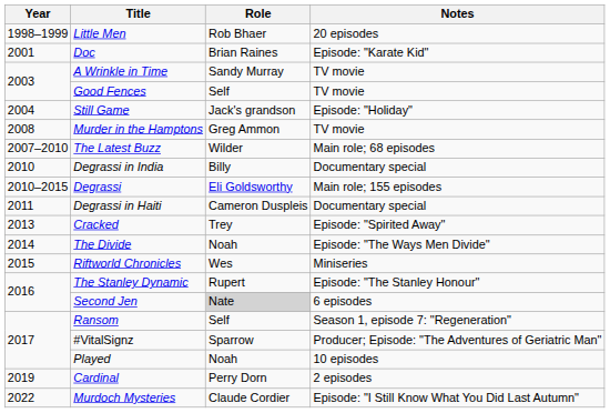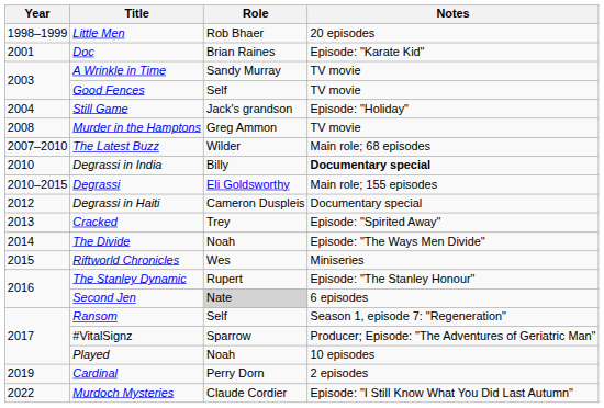Degrassi in India | Notes: normal -> bold
Degrassi in Haiti | Year: 2011 -> 2012
